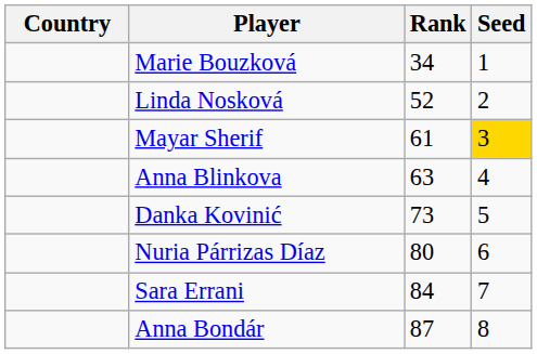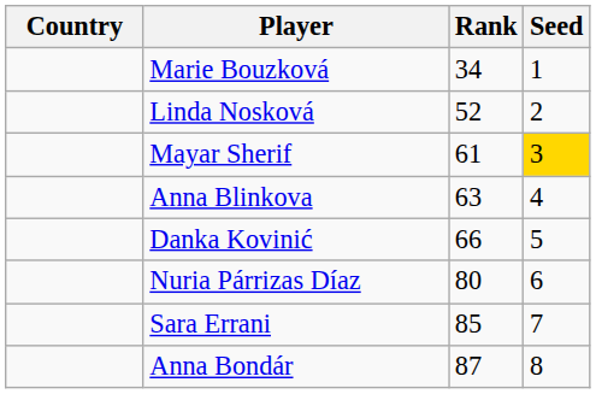Danka Kovinić | Rank: 73 -> 66
Sara Errani | Rank: 84 -> 85
